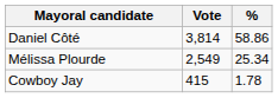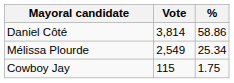Cowboy Jay | Vote: 415 -> 115
Cowboy Jay | %: 1.78 -> 1.75
